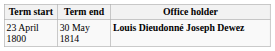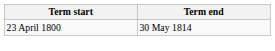- column: Office holder | Louis Dieudonné Joseph Dewez
